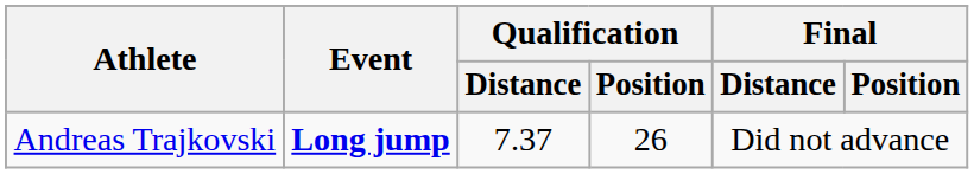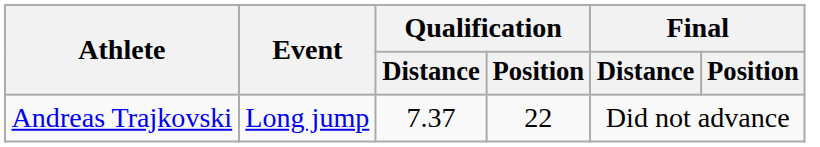Andreas Trajkovski | Event: bold -> normal
Andreas Trajkovski | Qualification / Position: 26 -> 22
